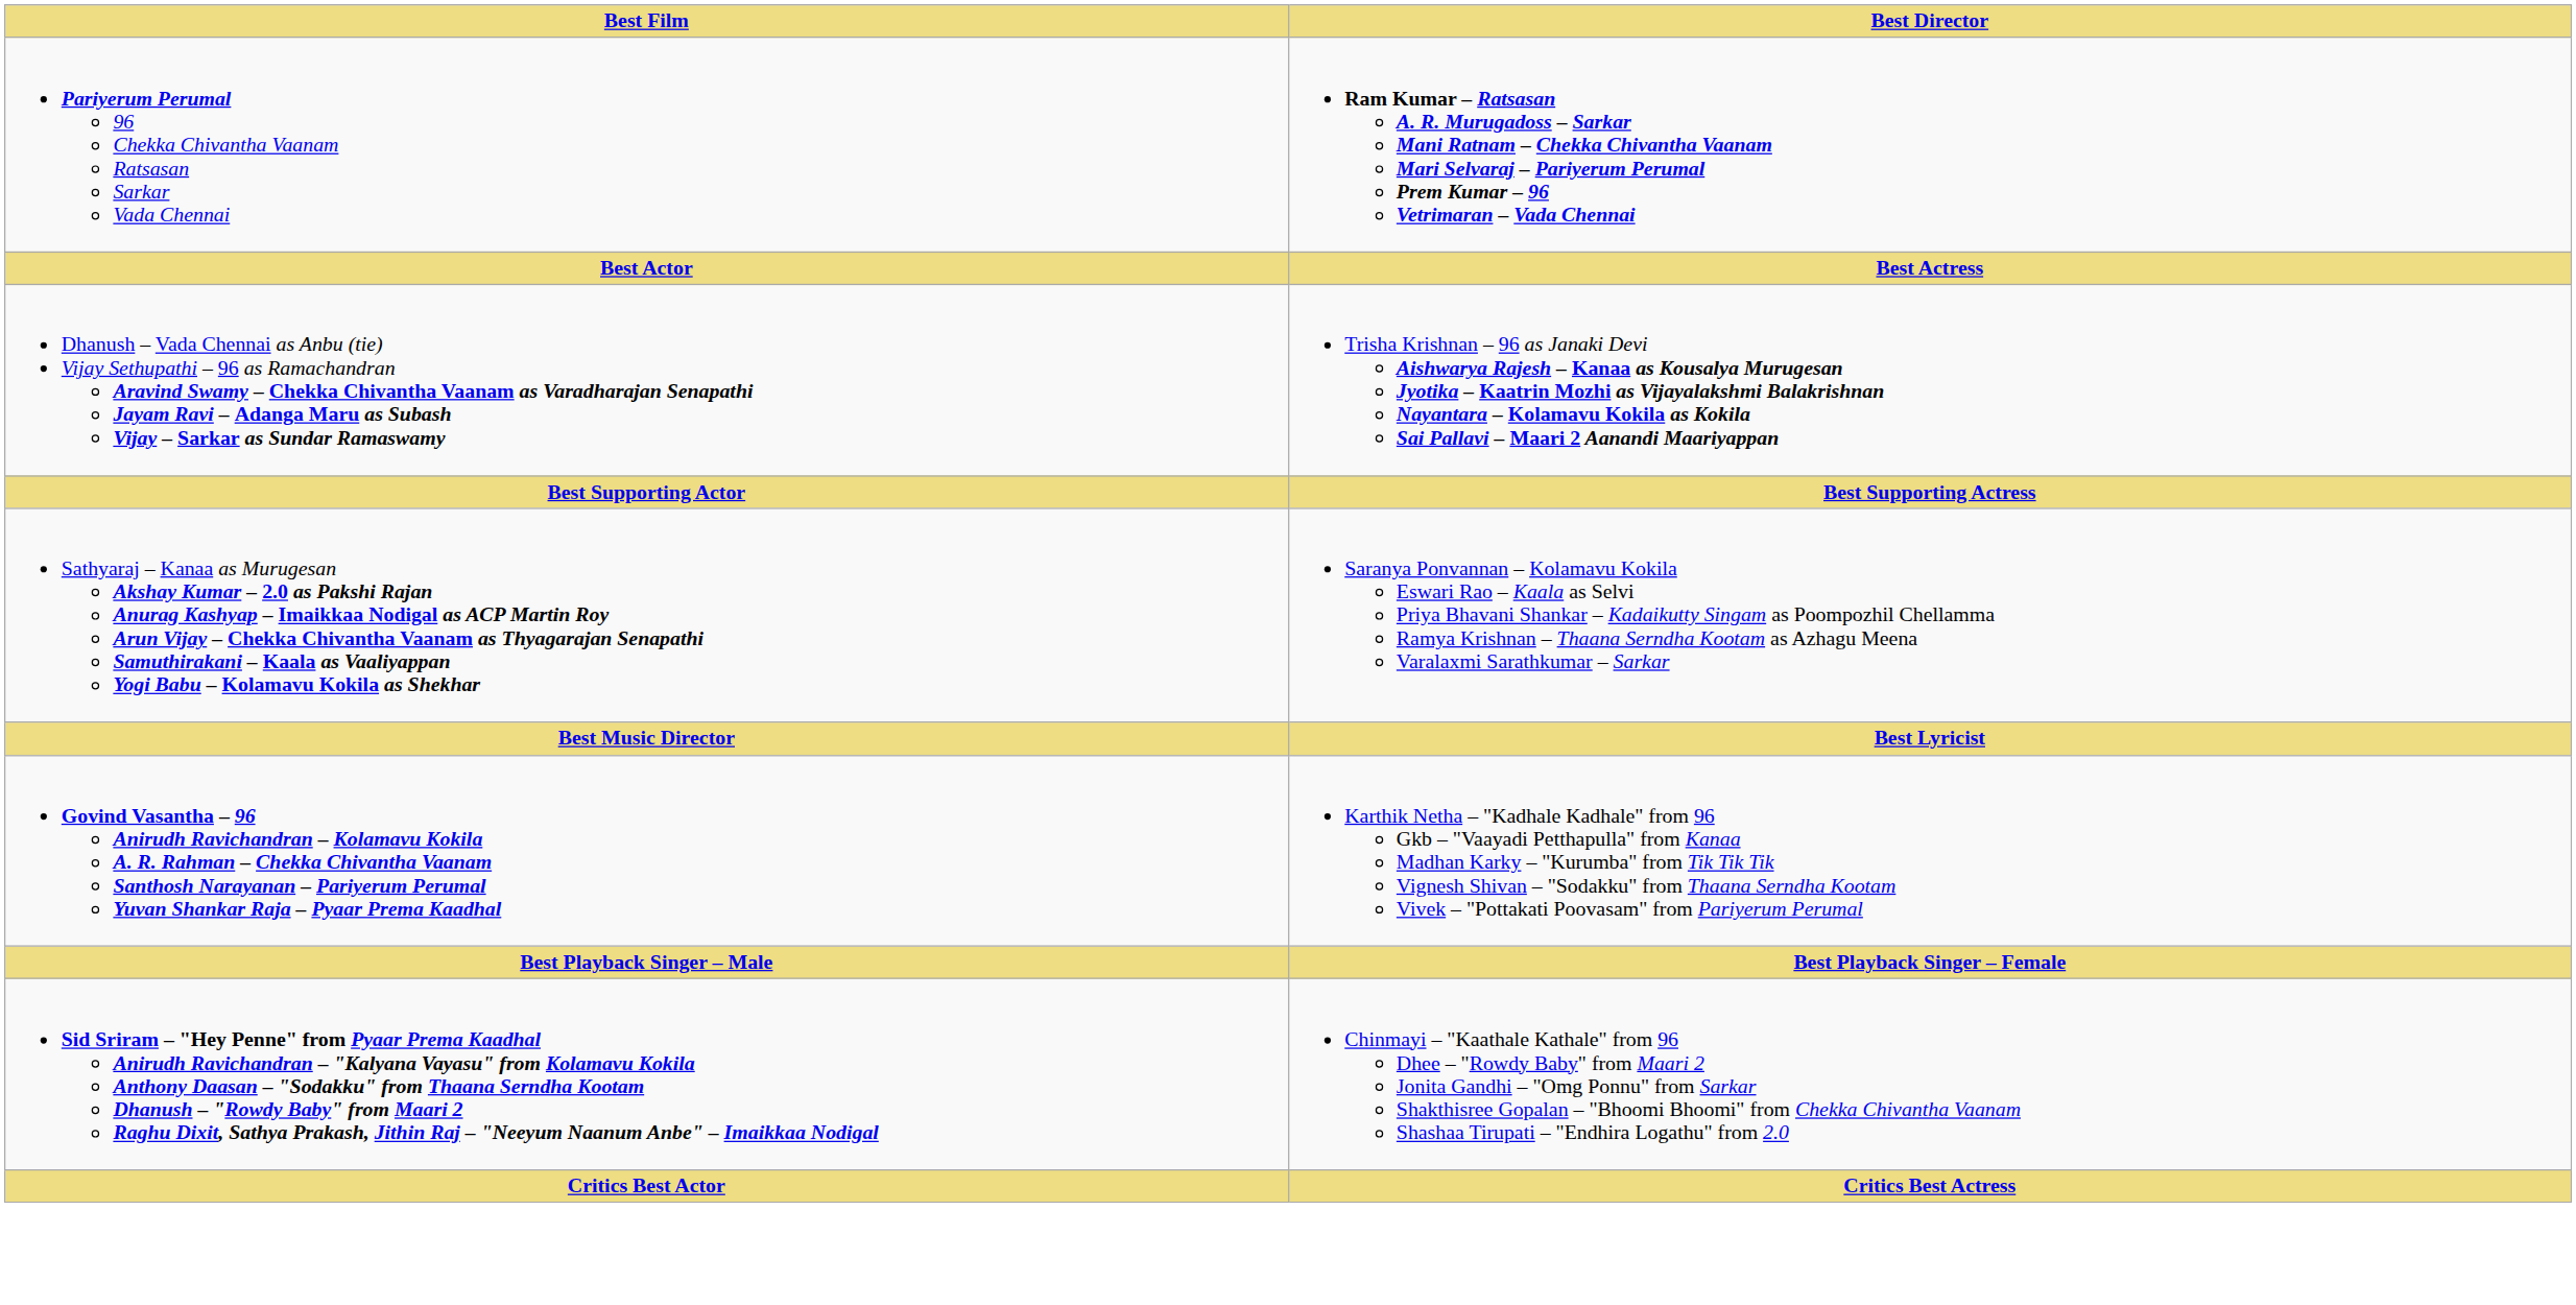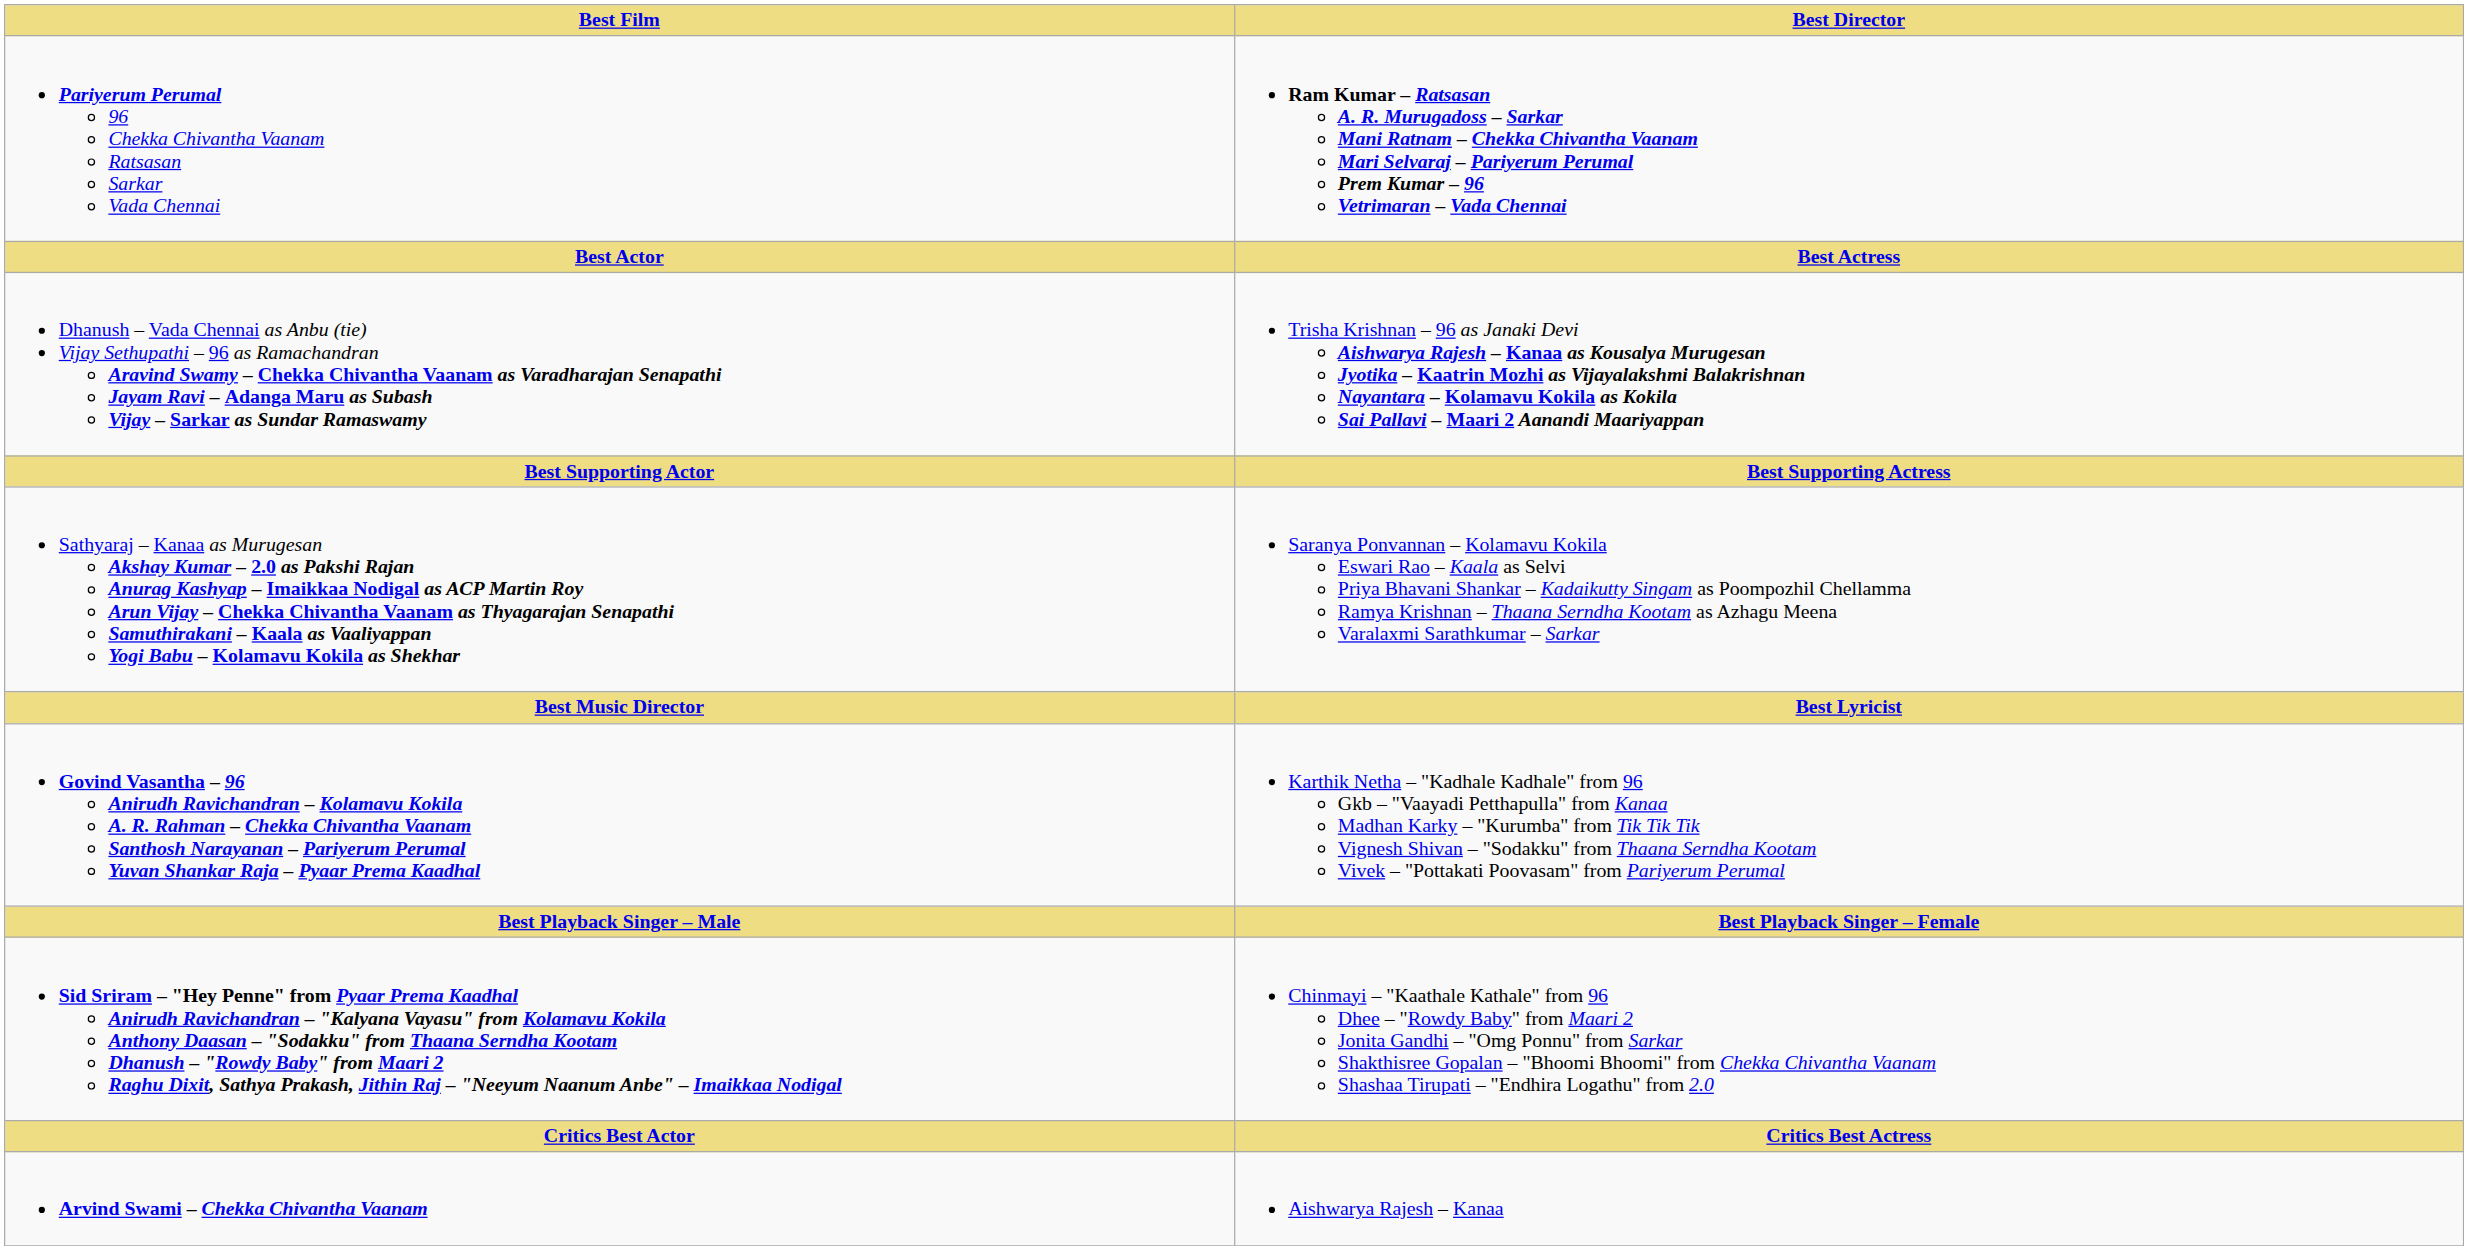+ row: Arvind Swami – Chekka Chivantha Vaanam | Aishwarya Rajesh – Kanaa
